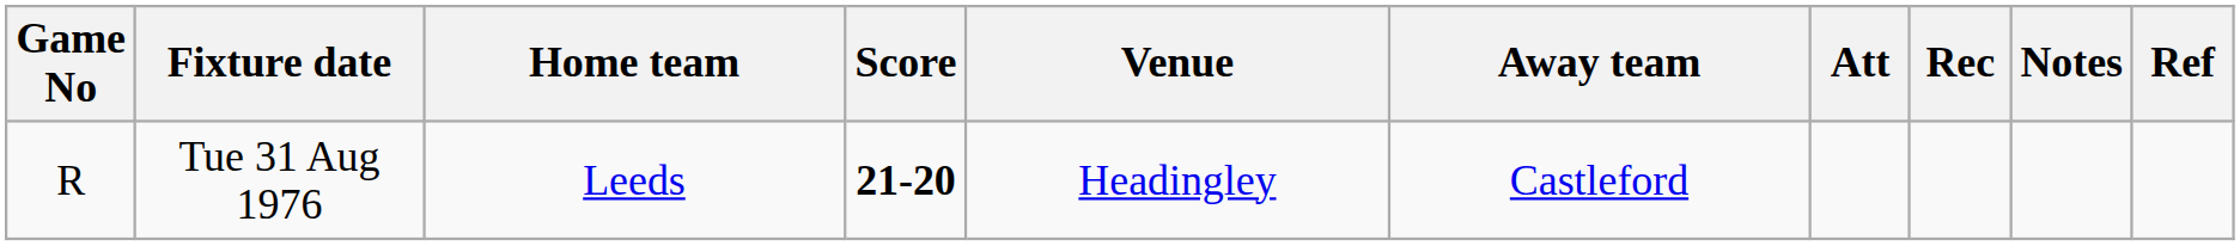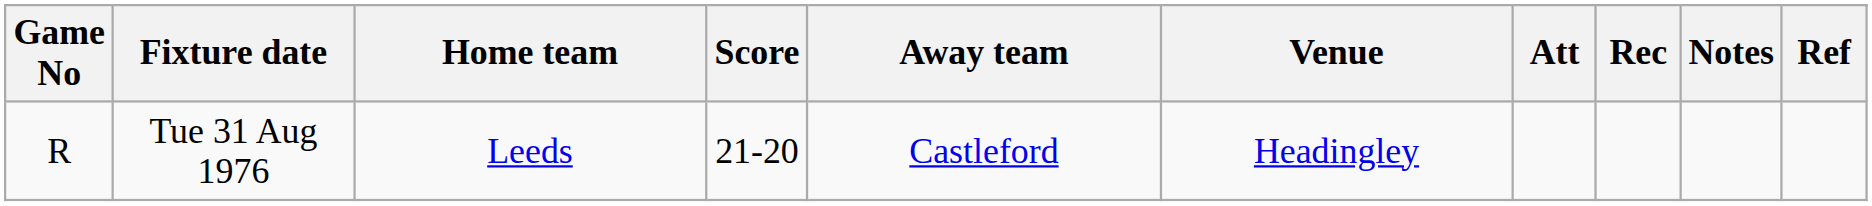columns swapped: Away team <-> Venue
Tue 31 Aug 1976 | Score: bold -> normal
